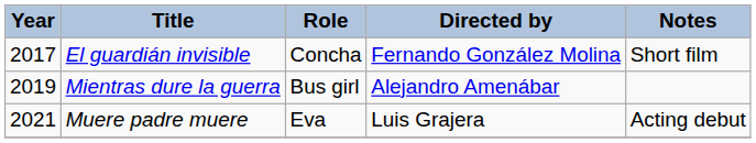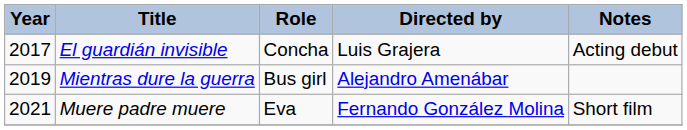El guardián invisible | Directed by: Fernando González Molina -> Luis Grajera
El guardián invisible | Notes: Short film -> Acting debut
Muere padre muere | Directed by: Luis Grajera -> Fernando González Molina
Muere padre muere | Notes: Acting debut -> Short film
